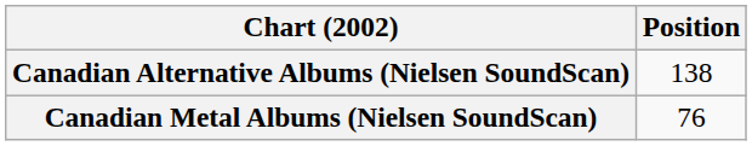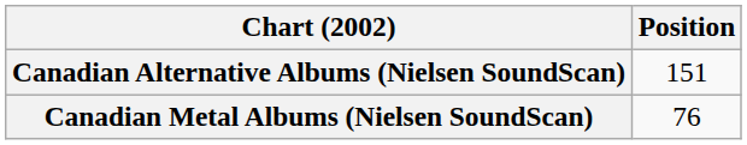Canadian Alternative Albums (Nielsen SoundScan) | Position: 138 -> 151
